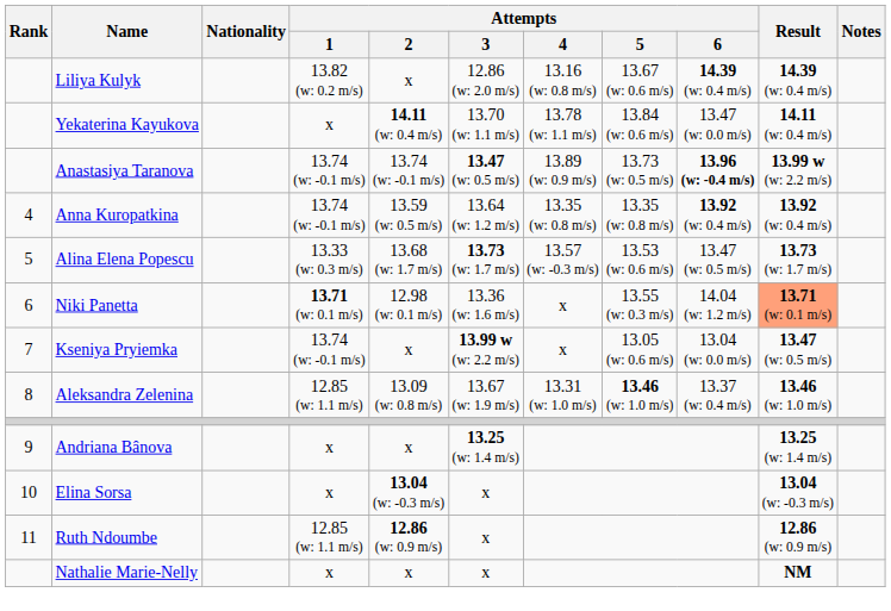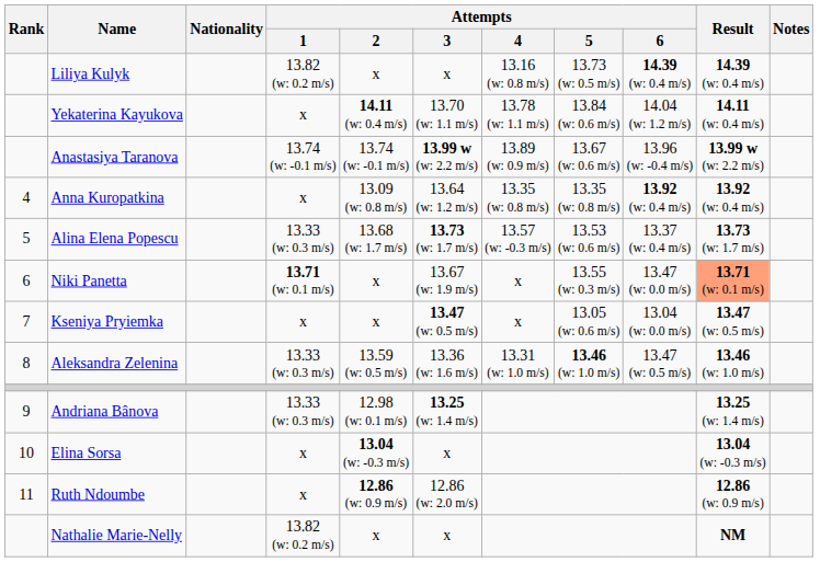Liliya Kulyk | Attempts / 3: 12.86 (w: 2.0 m/s) -> x
Liliya Kulyk | Attempts / 5: 13.67 (w: 0.6 m/s) -> 13.73 (w: 0.5 m/s)
Yekaterina Kayukova | Attempts / 6: 13.47 (w: 0.0 m/s) -> 14.04 (w: 1.2 m/s)
Anastasiya Taranova | Attempts / 3: 13.47 (w: 0.5 m/s) -> 13.99 w (w: 2.2 m/s)
Anastasiya Taranova | Attempts / 5: 13.73 (w: 0.5 m/s) -> 13.67 (w: 0.6 m/s)
Anastasiya Taranova | Attempts / 6: bold -> normal
Anna Kuropatkina | Attempts / 1: 13.74 (w: -0.1 m/s) -> x
Anna Kuropatkina | Attempts / 2: 13.59 (w: 0.5 m/s) -> 13.09 (w: 0.8 m/s)
Alina Elena Popescu | Attempts / 6: 13.47 (w: 0.5 m/s) -> 13.37 (w: 0.4 m/s)
Niki Panetta | Attempts / 2: 12.98 (w: 0.1 m/s) -> x
Niki Panetta | Attempts / 3: 13.36 (w: 1.6 m/s) -> 13.67 (w: 1.9 m/s)
Niki Panetta | Attempts / 6: 14.04 (w: 1.2 m/s) -> 13.47 (w: 0.0 m/s)
Kseniya Pryiemka | Attempts / 1: 13.74 (w: -0.1 m/s) -> x
Kseniya Pryiemka | Attempts / 3: 13.99 w (w: 2.2 m/s) -> 13.47 (w: 0.5 m/s)
Aleksandra Zelenina | Attempts / 1: 12.85 (w: 1.1 m/s) -> 13.33 (w: 0.3 m/s)
Aleksandra Zelenina | Attempts / 2: 13.09 (w: 0.8 m/s) -> 13.59 (w: 0.5 m/s)
Aleksandra Zelenina | Attempts / 3: 13.67 (w: 1.9 m/s) -> 13.36 (w: 1.6 m/s)
Aleksandra Zelenina | Attempts / 6: 13.37 (w: 0.4 m/s) -> 13.47 (w: 0.5 m/s)
Andriana Bânova | Attempts / 1: x -> 13.33 (w: 0.3 m/s)
Andriana Bânova | Attempts / 2: x -> 12.98 (w: 0.1 m/s)
Ruth Ndoumbe | Attempts / 1: 12.85 (w: 1.1 m/s) -> x
Ruth Ndoumbe | Attempts / 3: x -> 12.86 (w: 2.0 m/s)
Nathalie Marie-Nelly | Attempts / 1: x -> 13.82 (w: 0.2 m/s)
